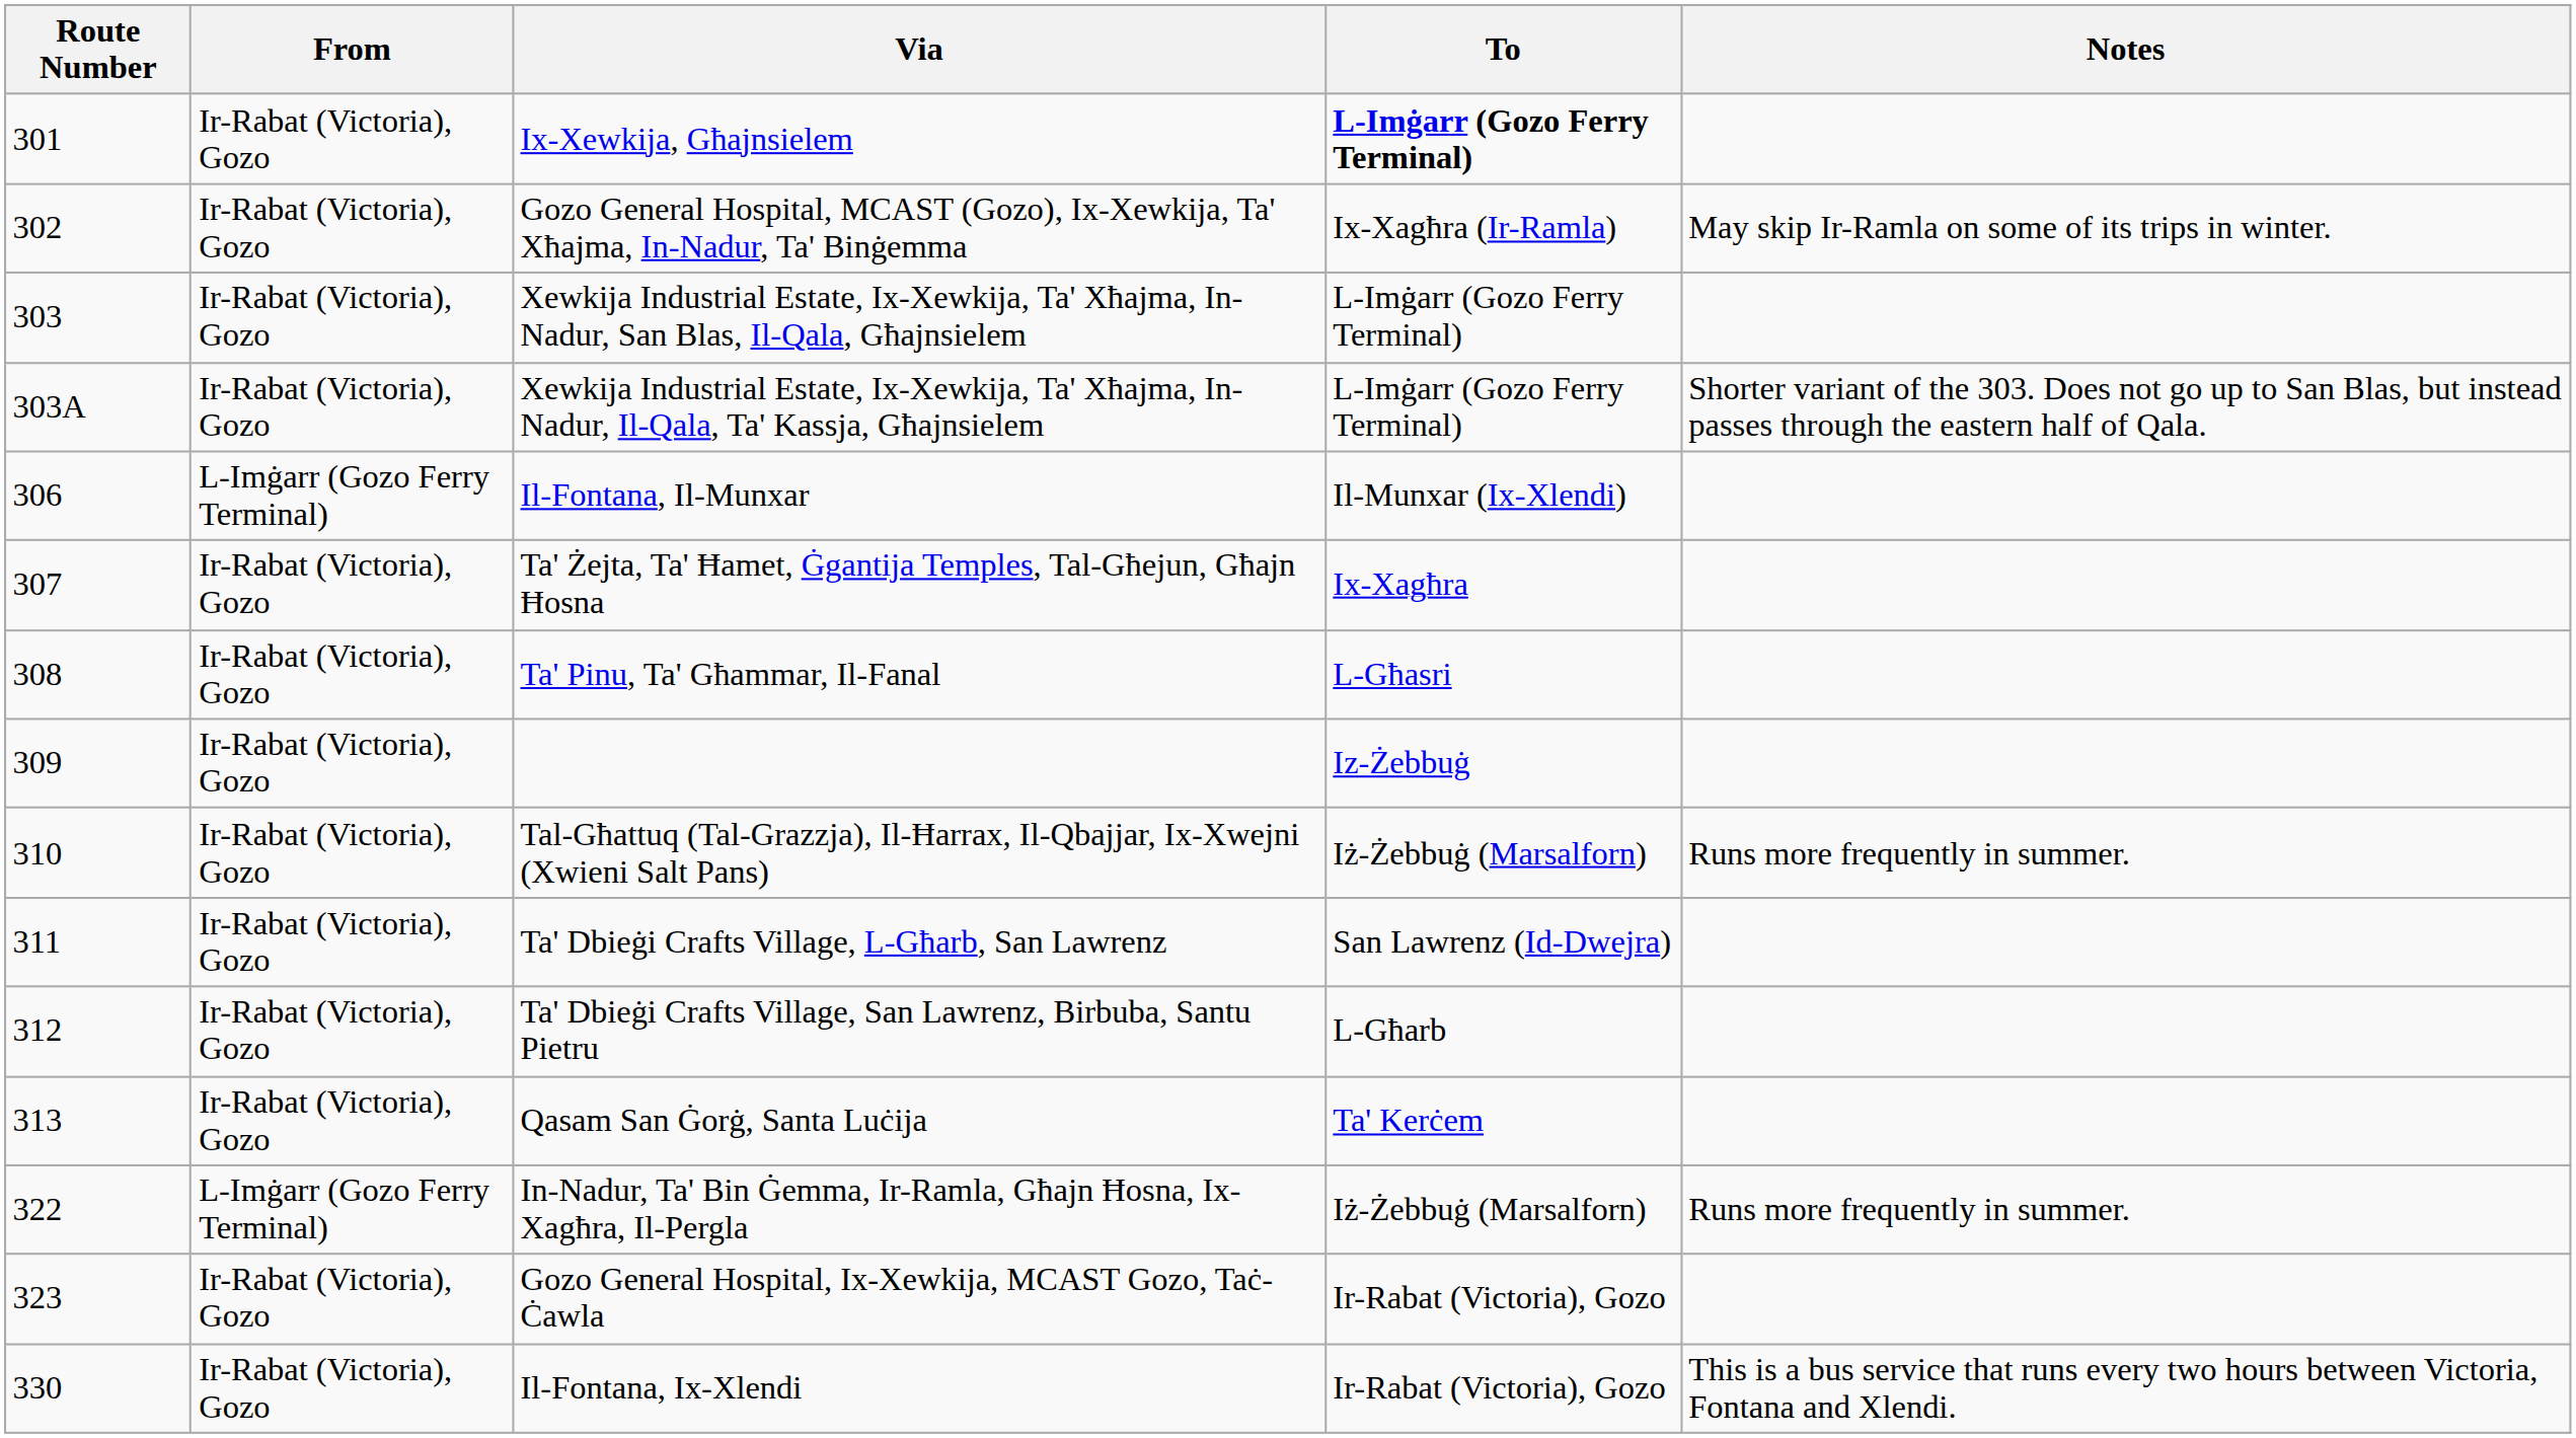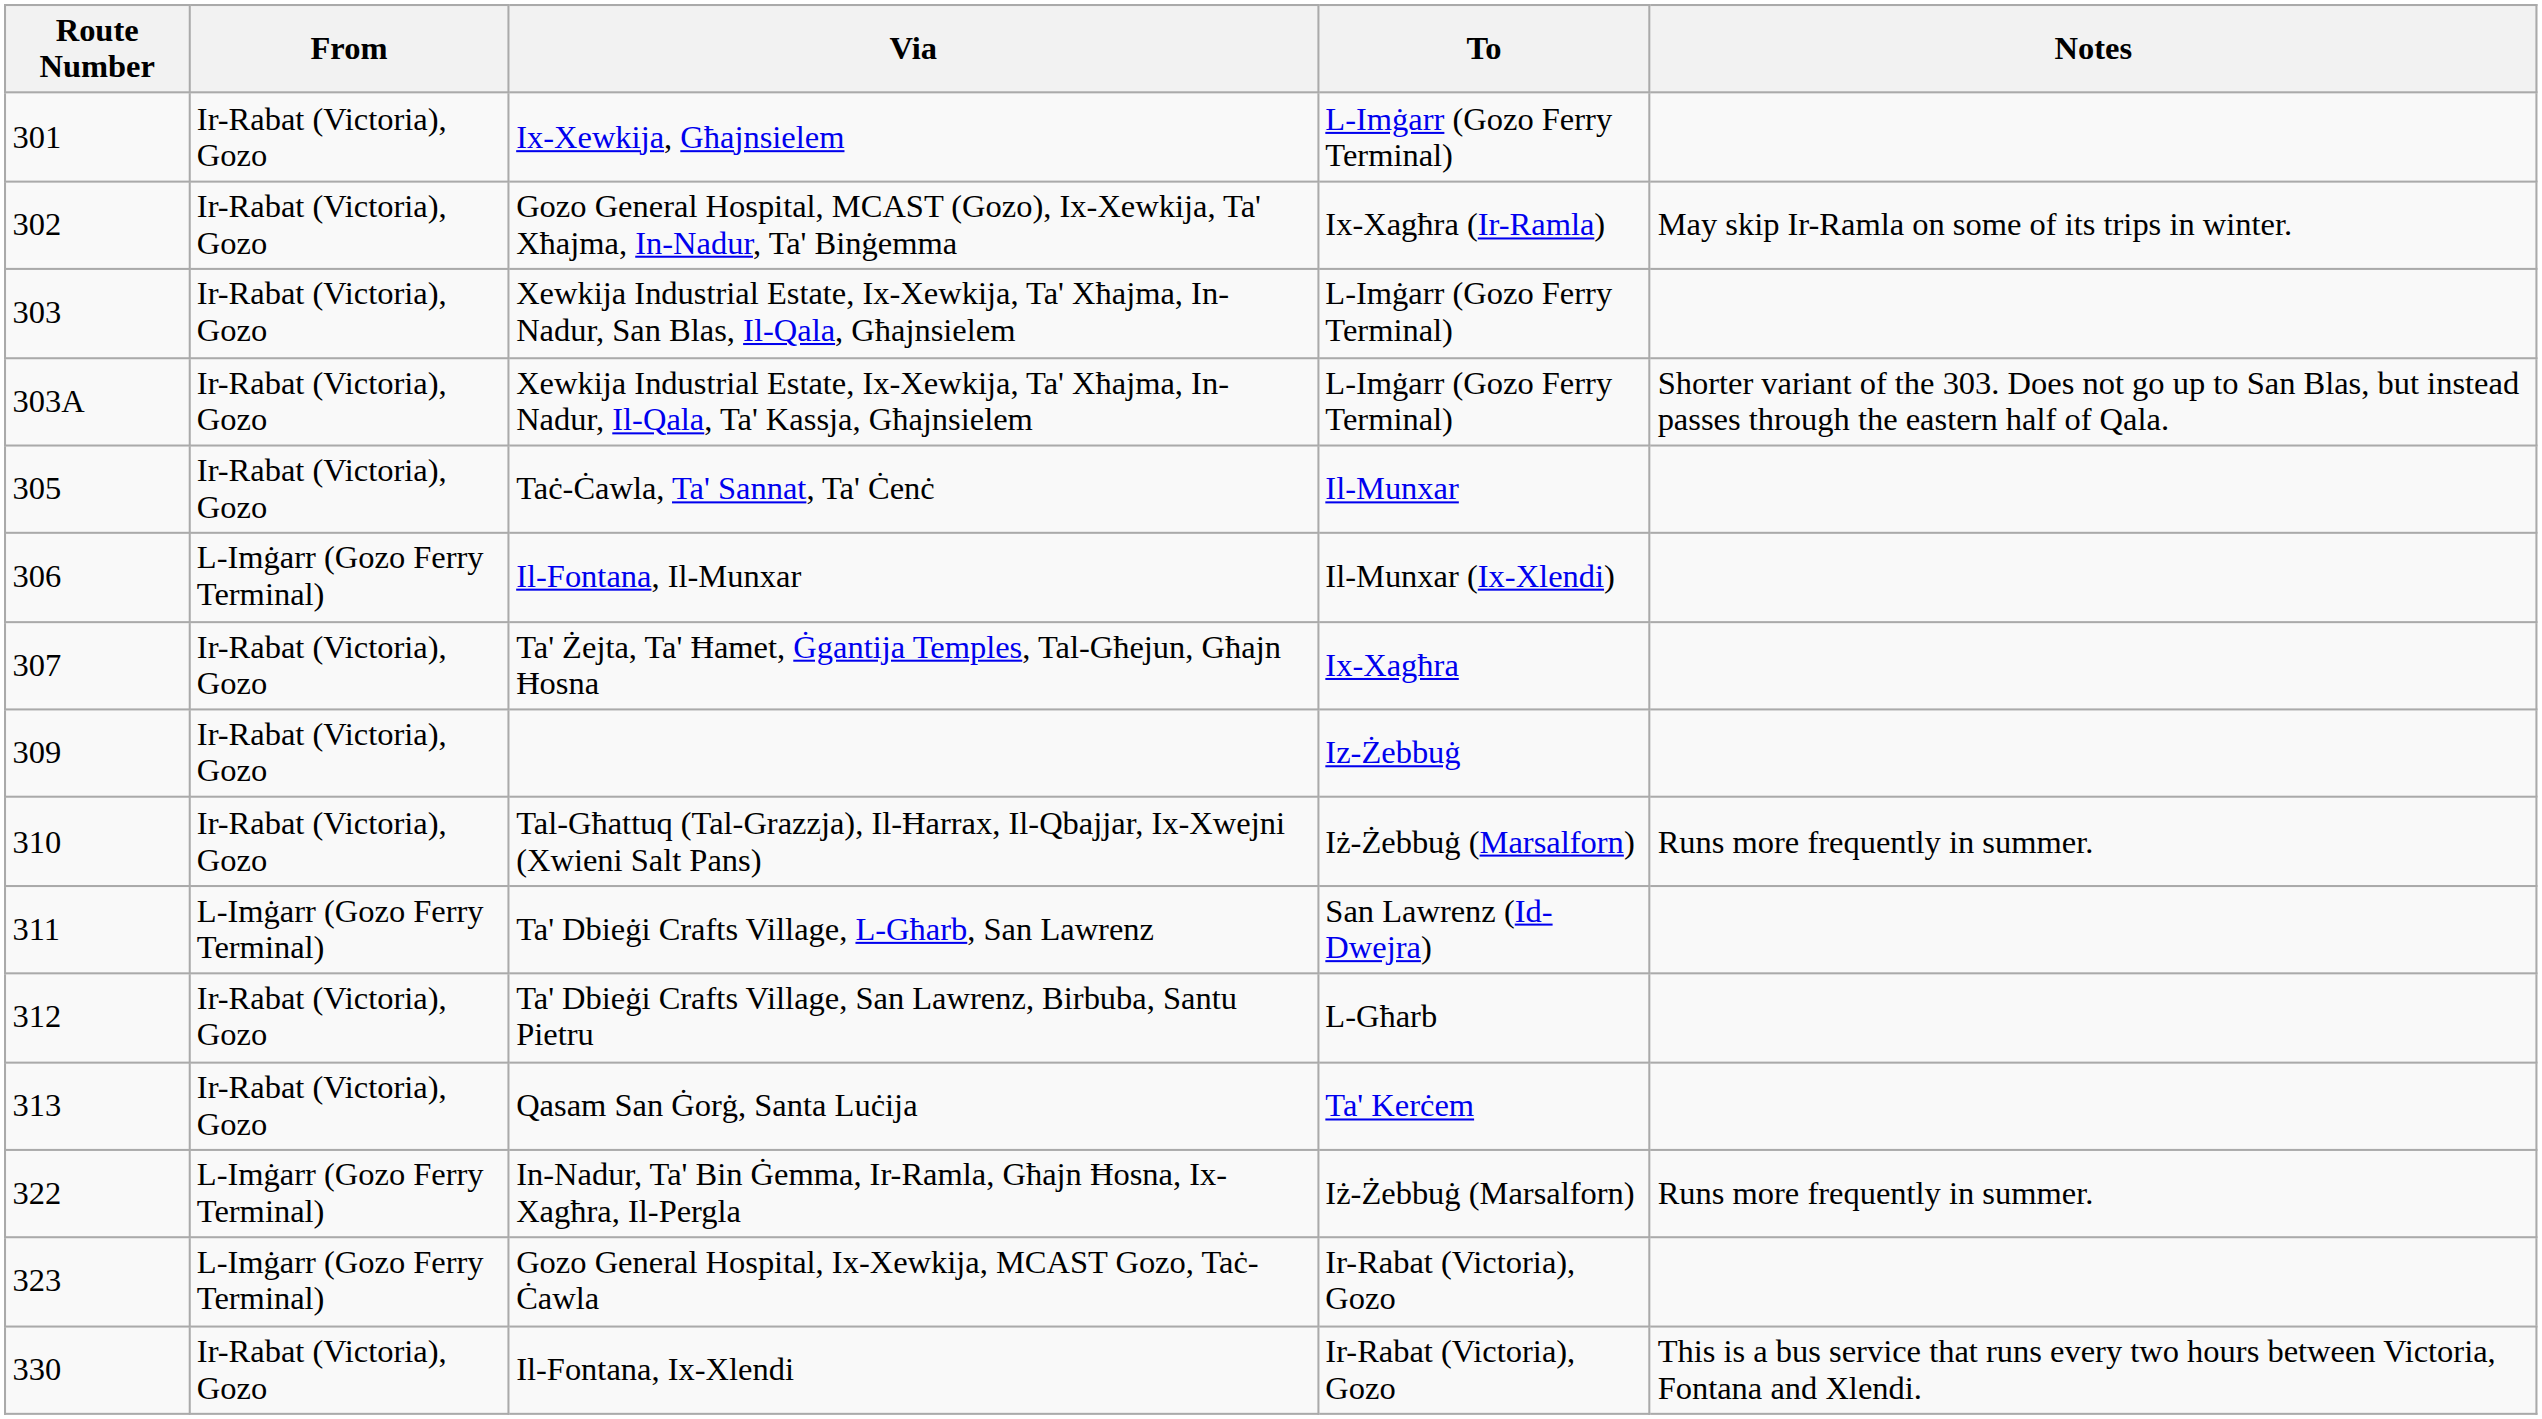Ix-Xewkija, Għajnsielem | To: bold -> normal
+ row: 305 | Ir-Rabat (Victoria), Gozo | Taċ-Ċawla, Ta' Sannat, Ta' Ċenċ | Il-Munxar
- row: 308 | Ir-Rabat (Victoria), Gozo | Ta' Pinu, Ta' Għammar, Il-Fanal | L-Għasri
Ta' Dbieġi Crafts Village, L-Għarb, San Lawrenz | From: Ir-Rabat (Victoria), Gozo -> L-Imġarr (Gozo Ferry Terminal)
Gozo General Hospital, Ix-Xewkija, MCAST Gozo, Taċ-Ċawla | From: Ir-Rabat (Victoria), Gozo -> L-Imġarr (Gozo Ferry Terminal)
